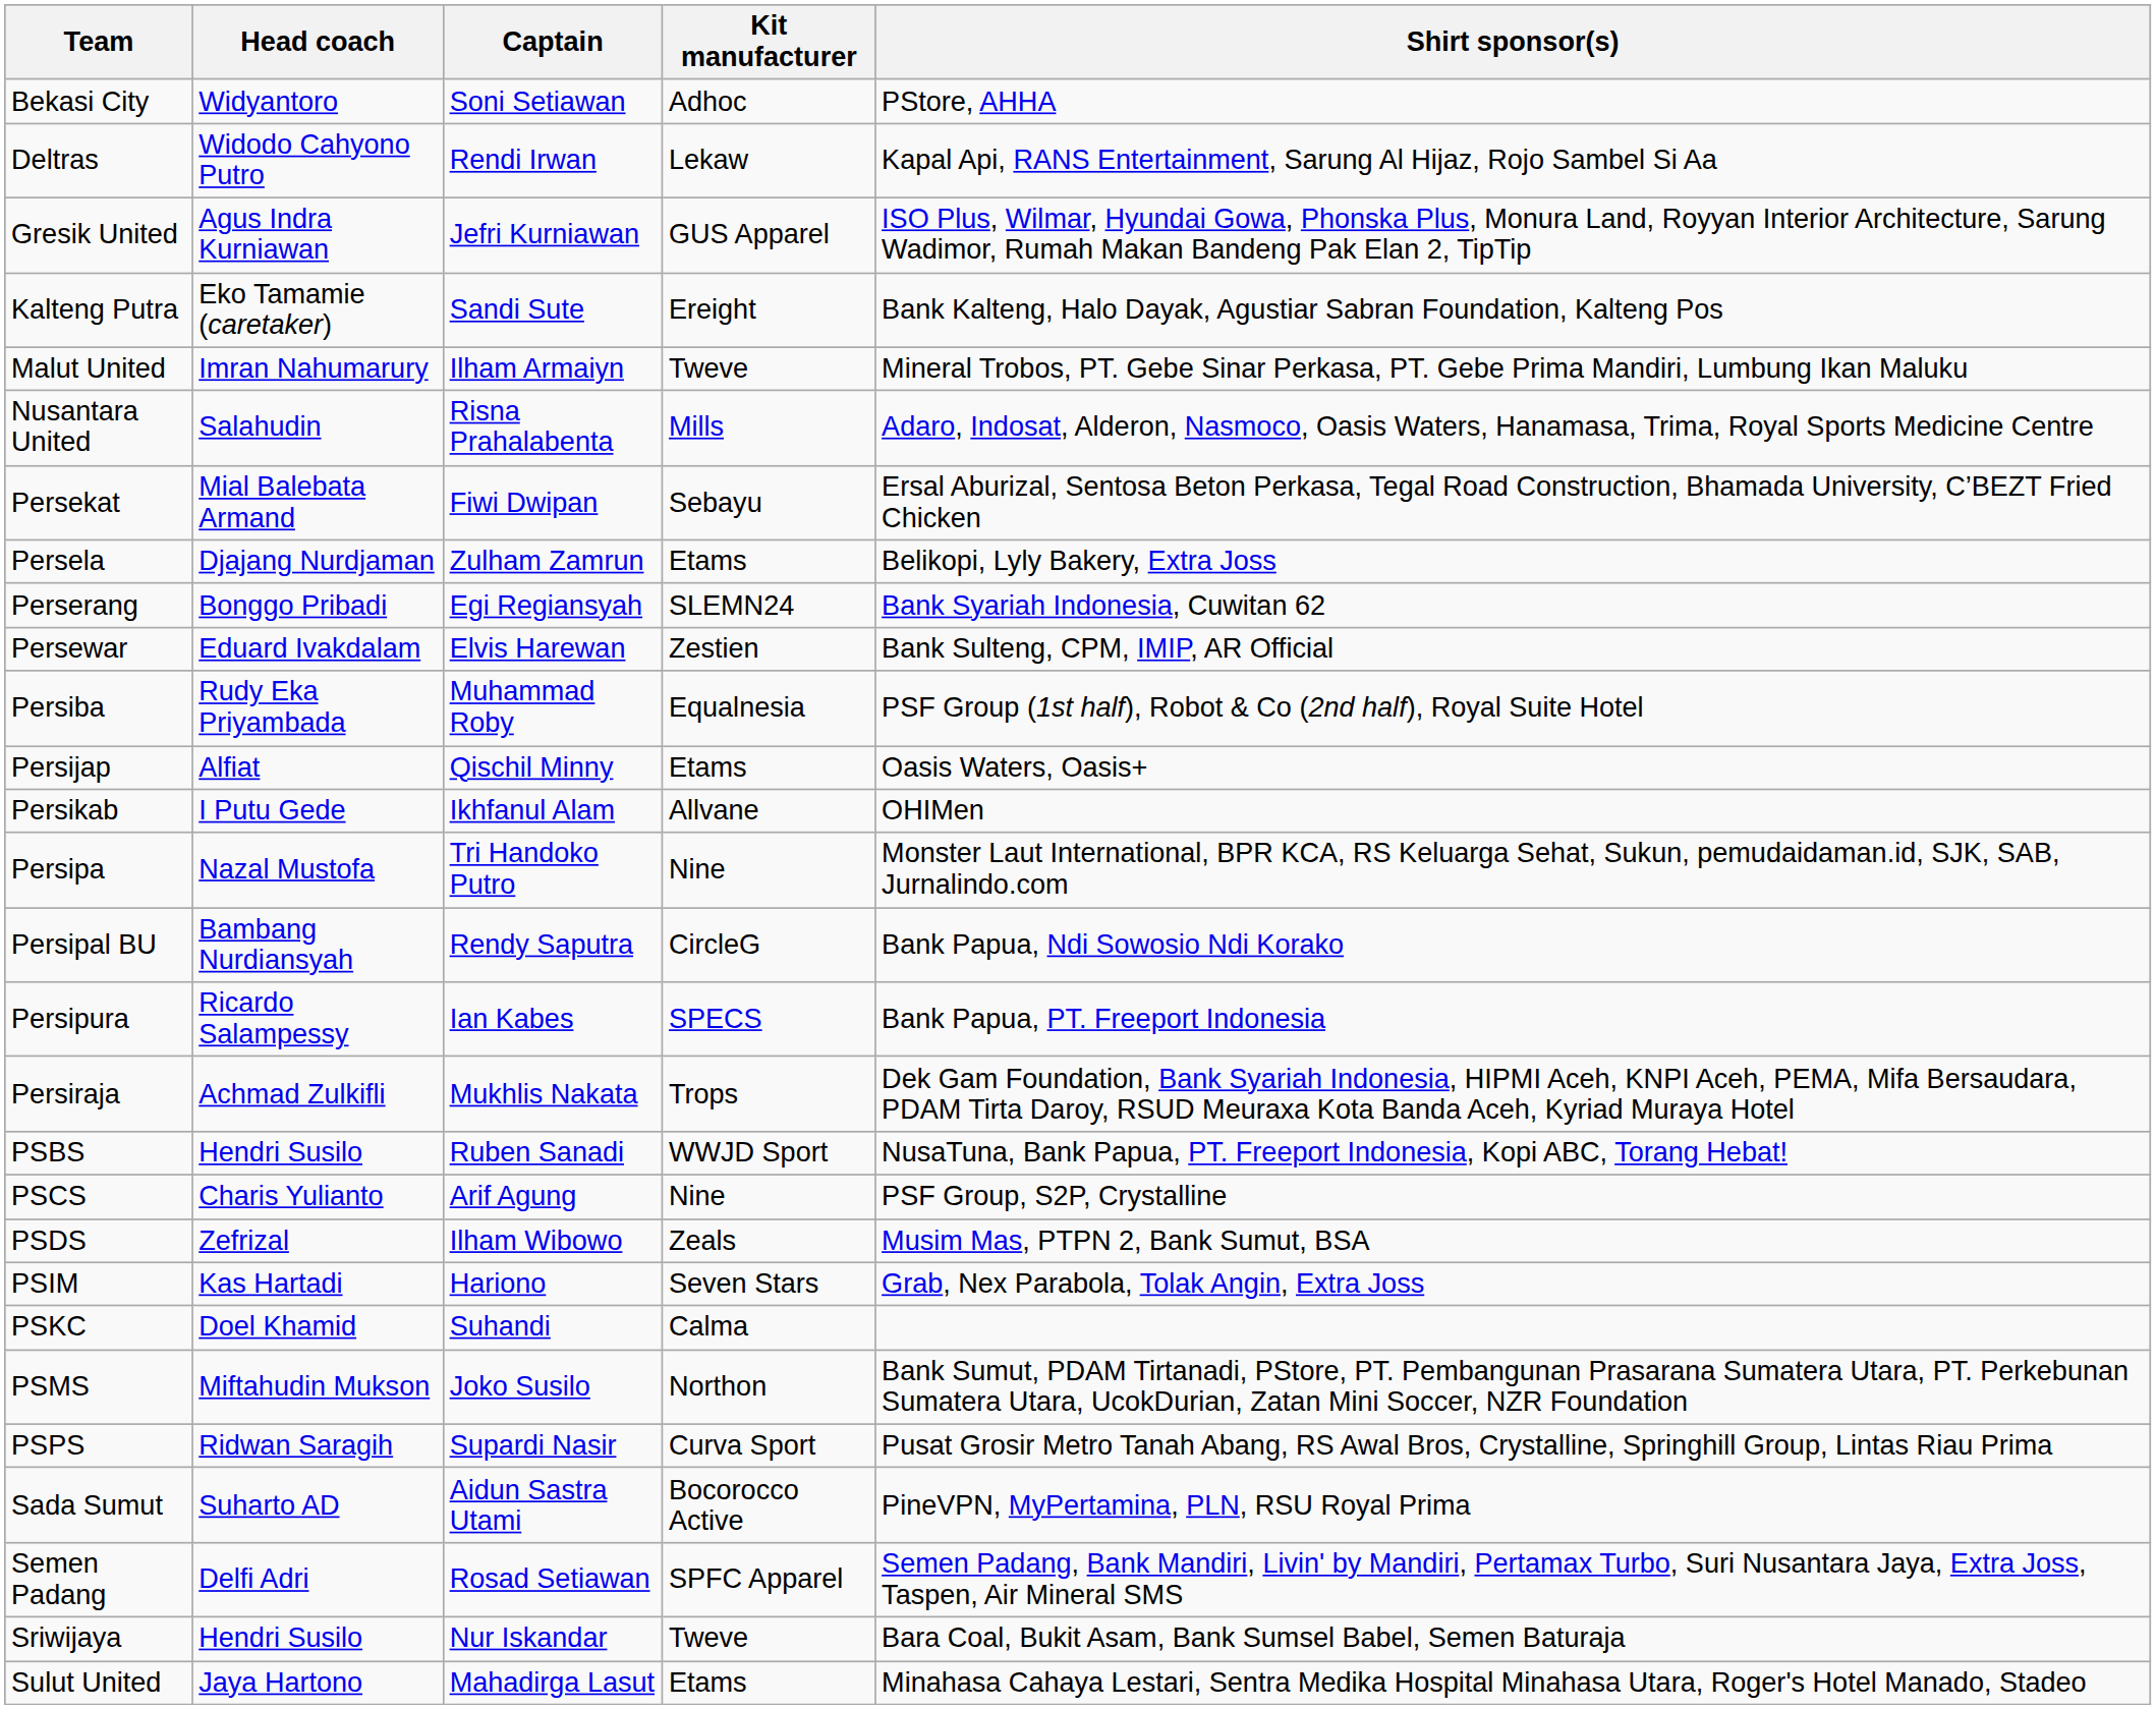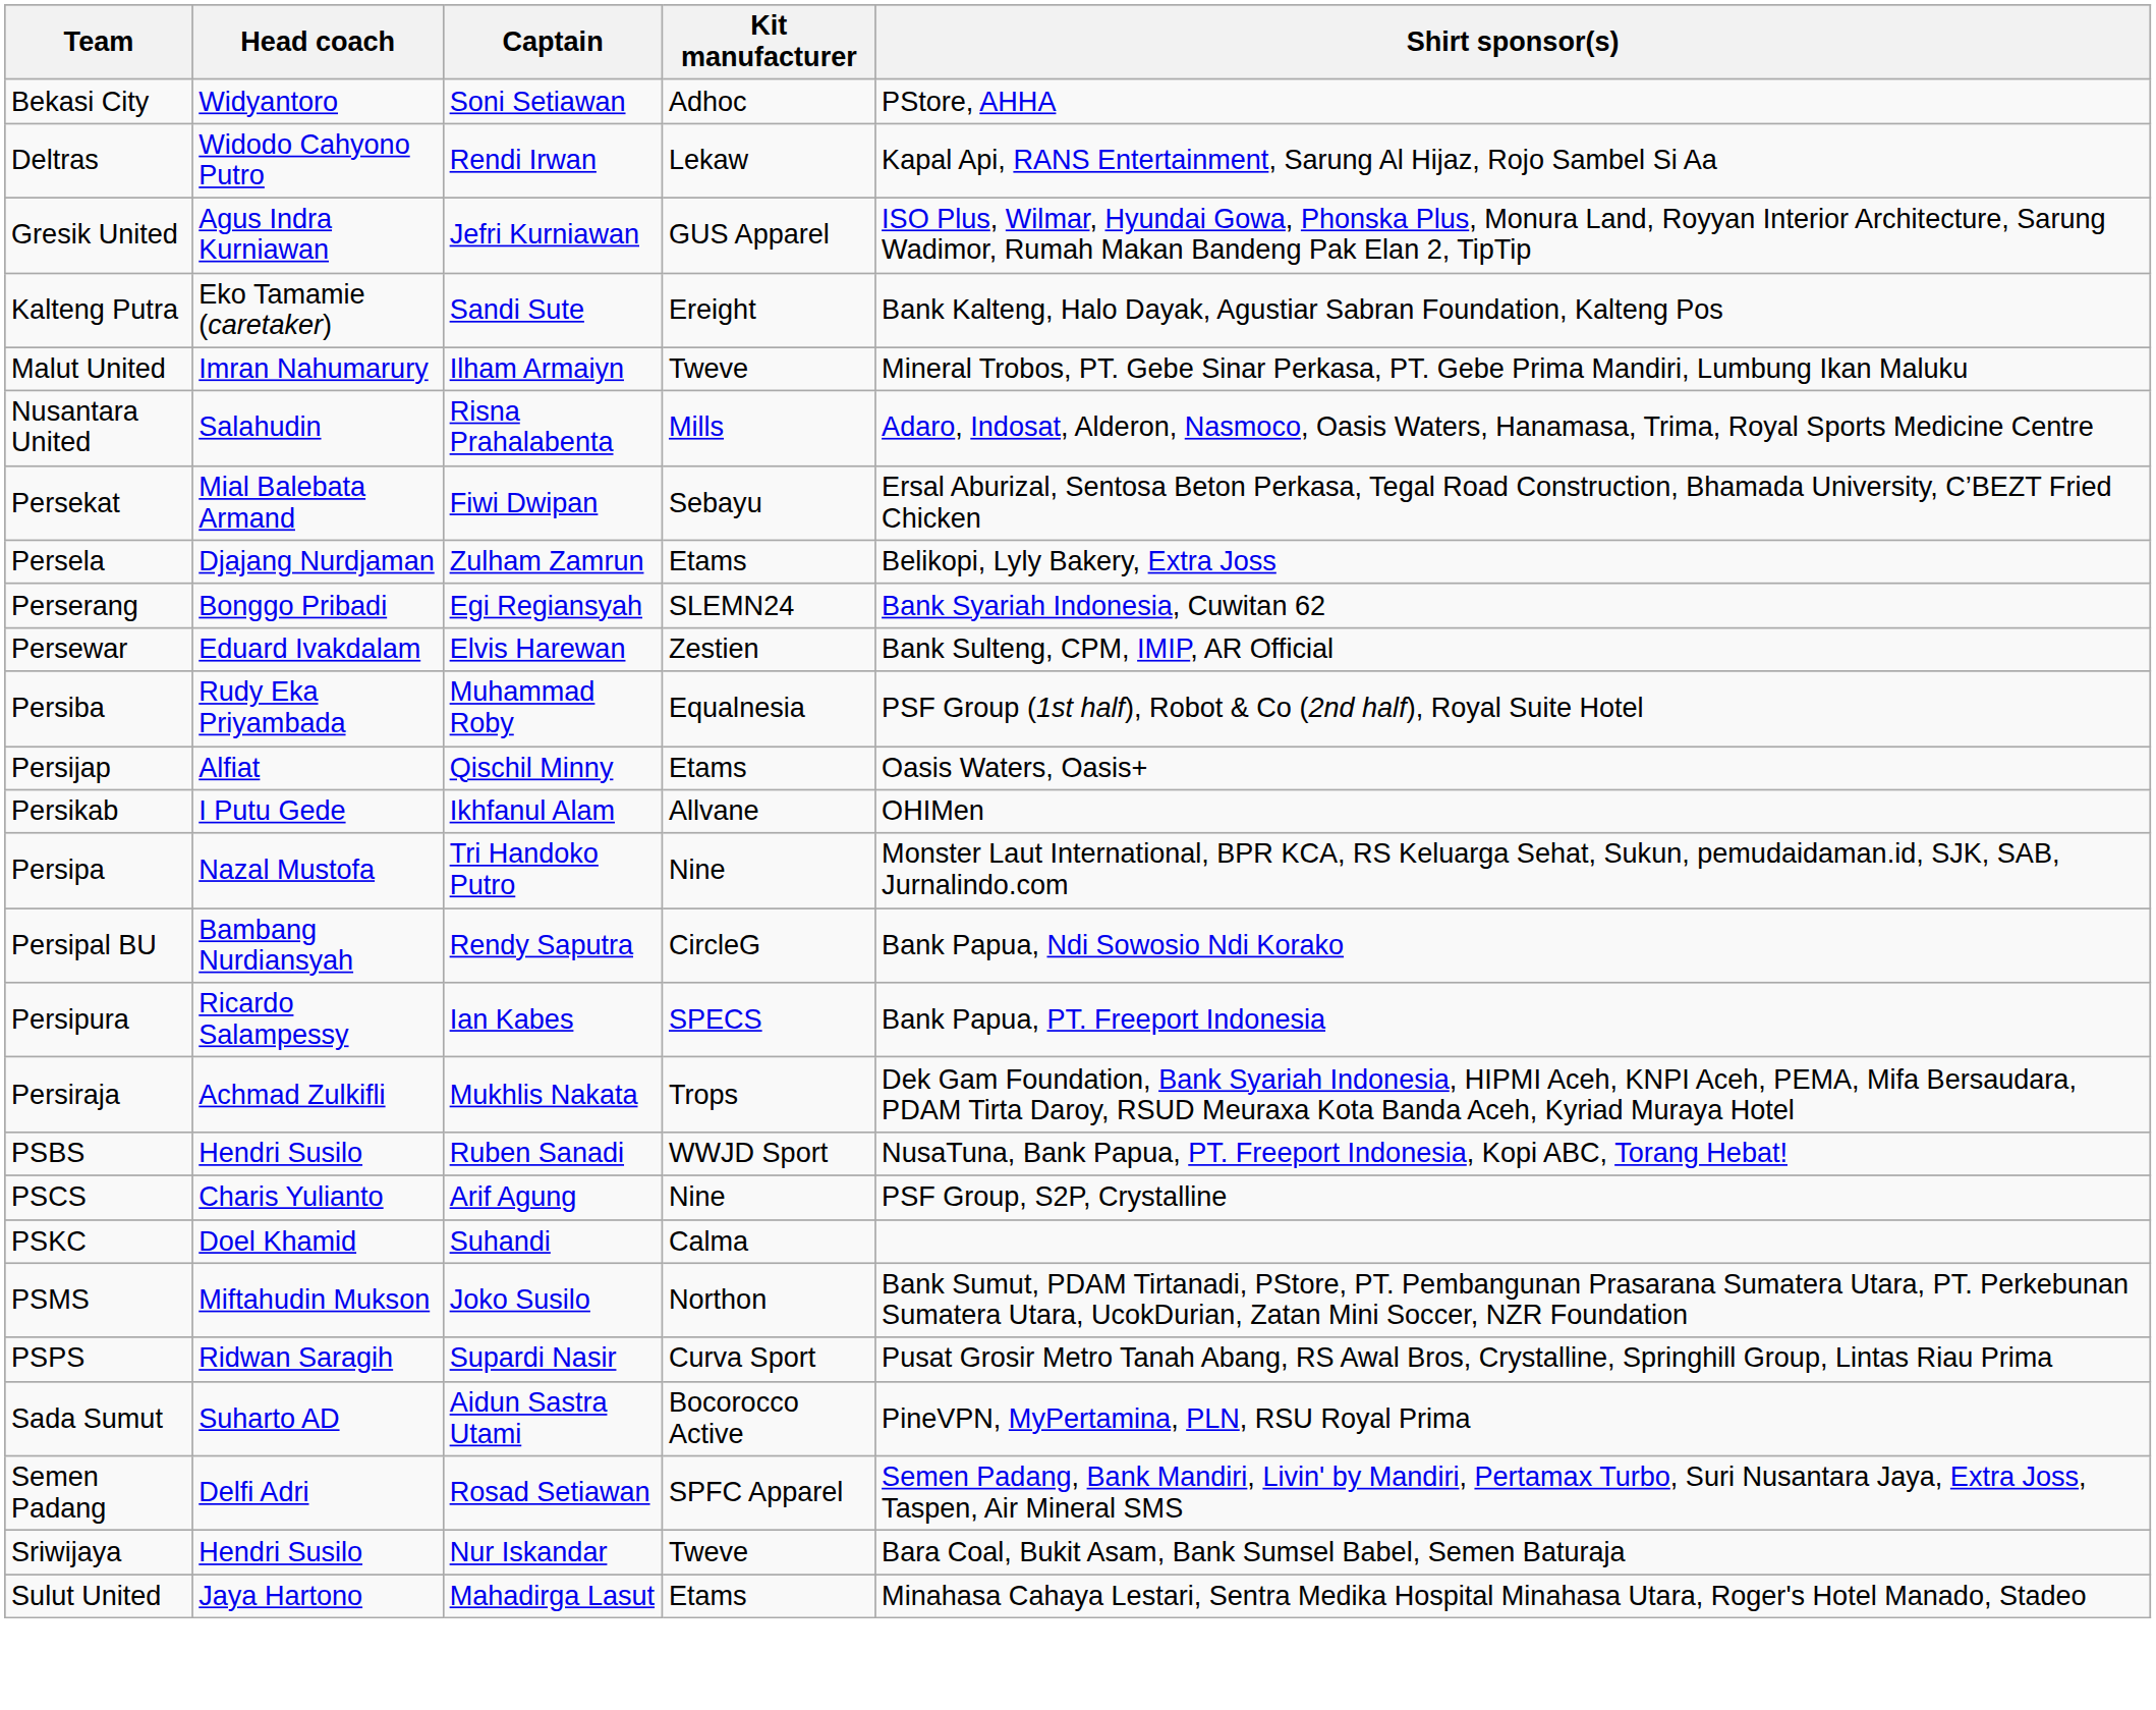- row: PSDS | Zefrizal | Ilham Wibowo | Zeals | Musim Mas, PTPN 2, Bank Sumut, BSA
- row: PSIM | Kas Hartadi | Hariono | Seven Stars | Grab, Nex Parabola, Tolak Angin, Extra Joss
